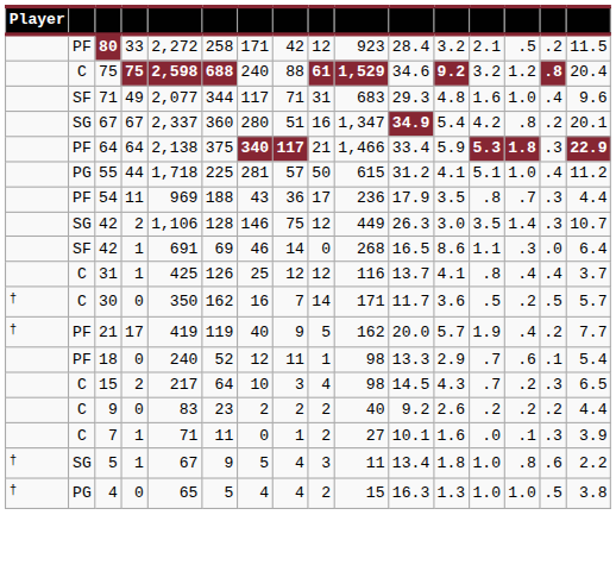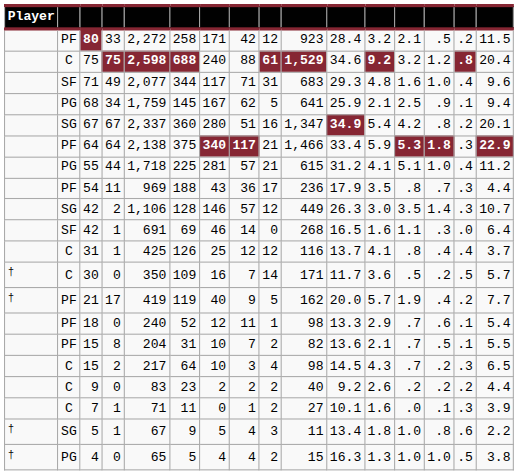+ row: PG | 68 | 34 | 1,759 | 145 | 167 | 62 | 5 | 641 | 25.9 | 2.1 | 2.5 | .9 | .1 | 9.4
55 | column 9: 50 -> 21
42 / 2 | column 8: 75 -> 57
42 / 1 | column 12: 8.6 -> 1.6
30 | column 6: 162 -> 109
+ row: PF | 15 | 8 | 204 | 31 | 10 | 7 | 2 | 82 | 13.6 | 2.1 | .7 | .5 | .1 | 5.5
